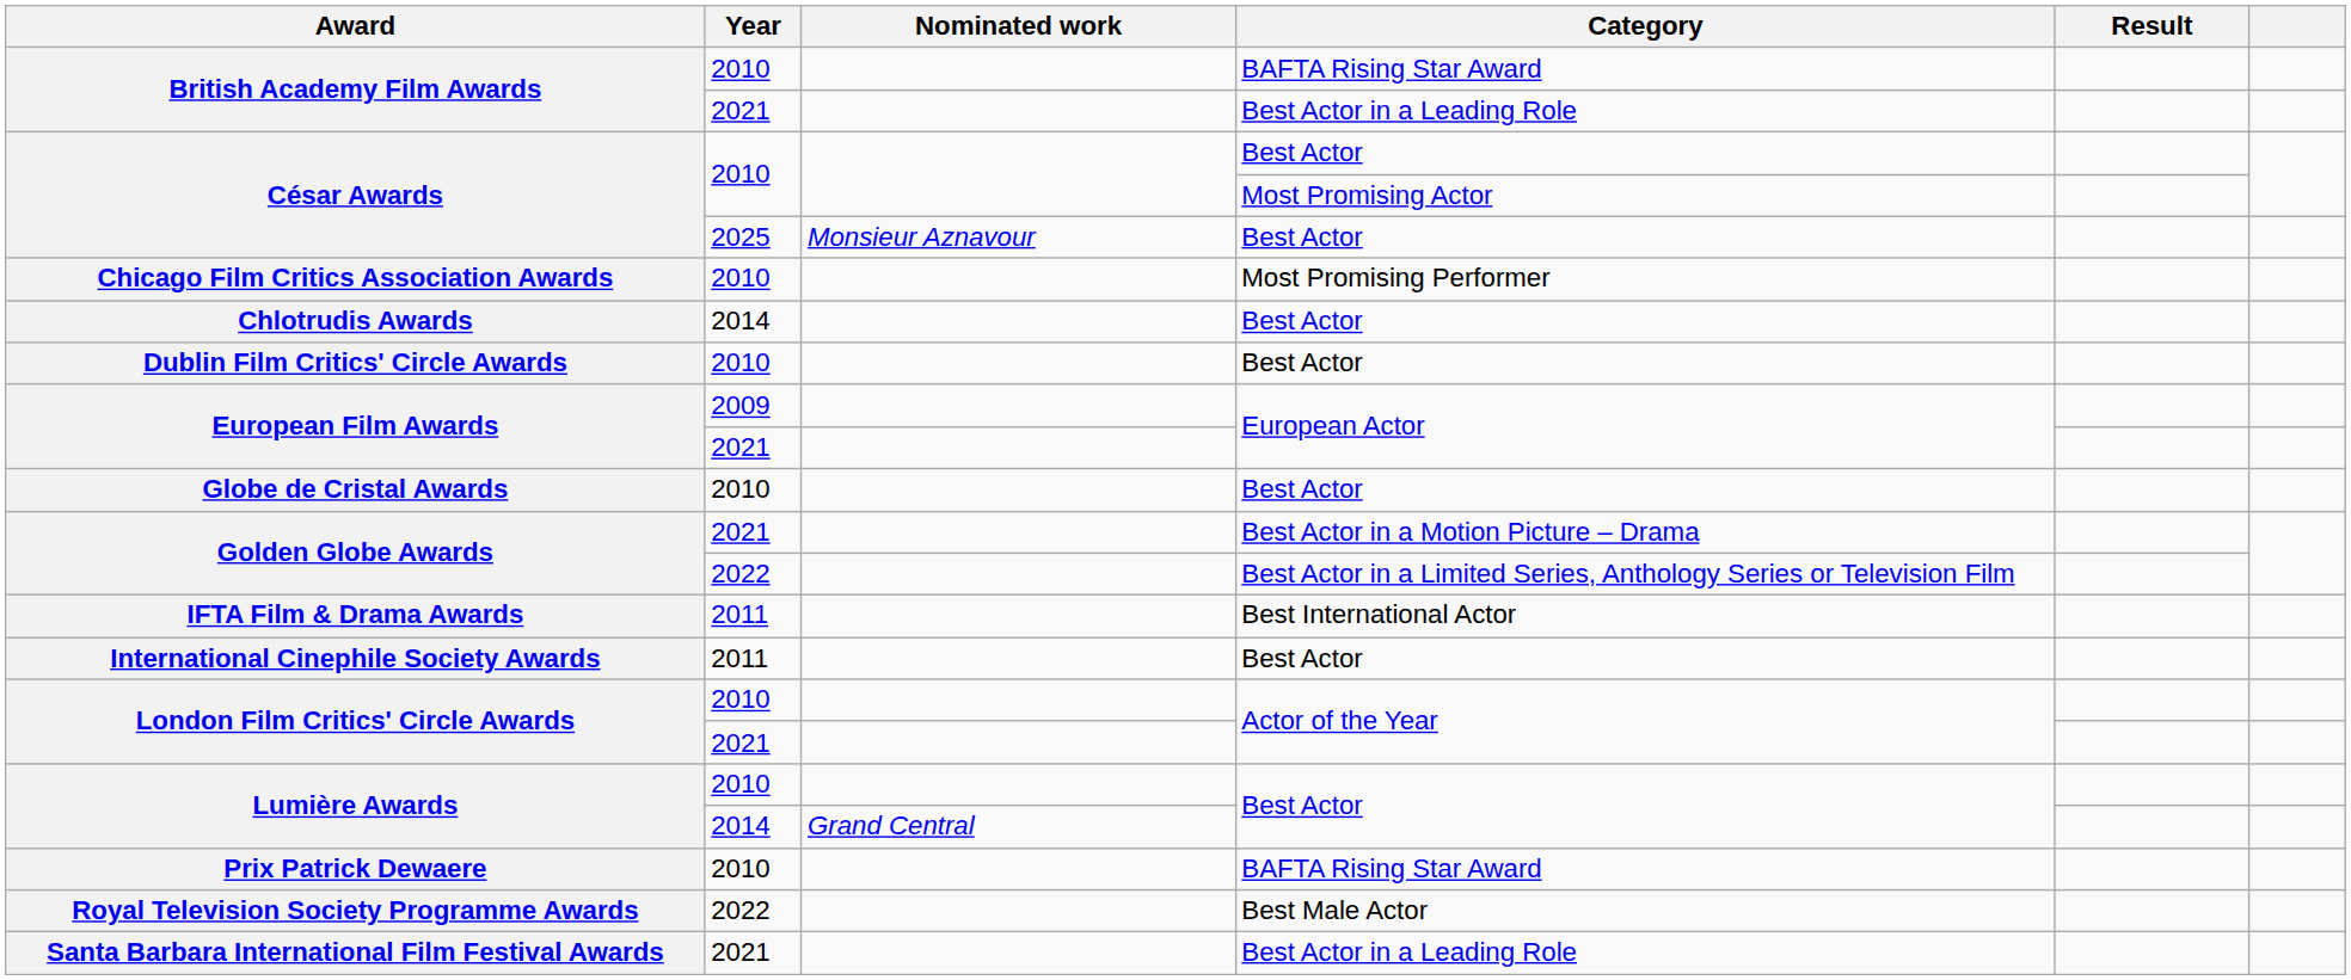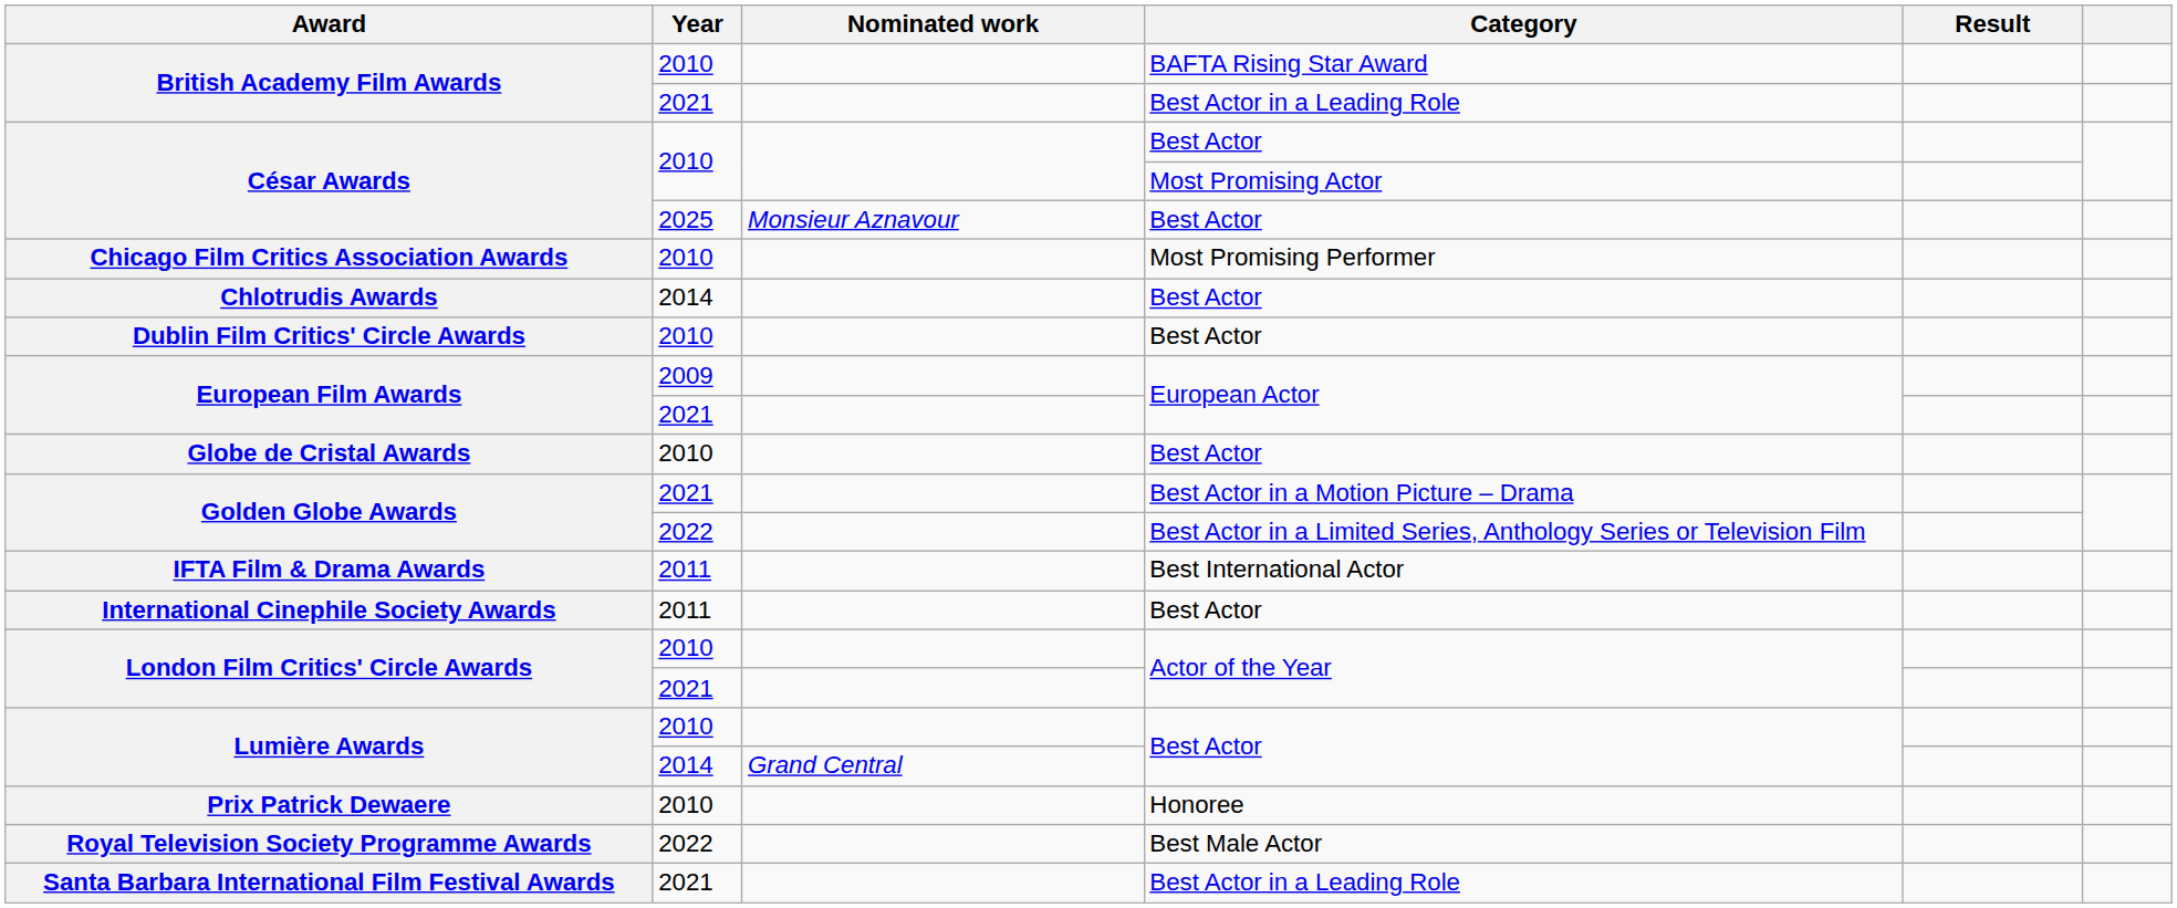Prix Patrick Dewaere | Category: BAFTA Rising Star Award -> Honoree
